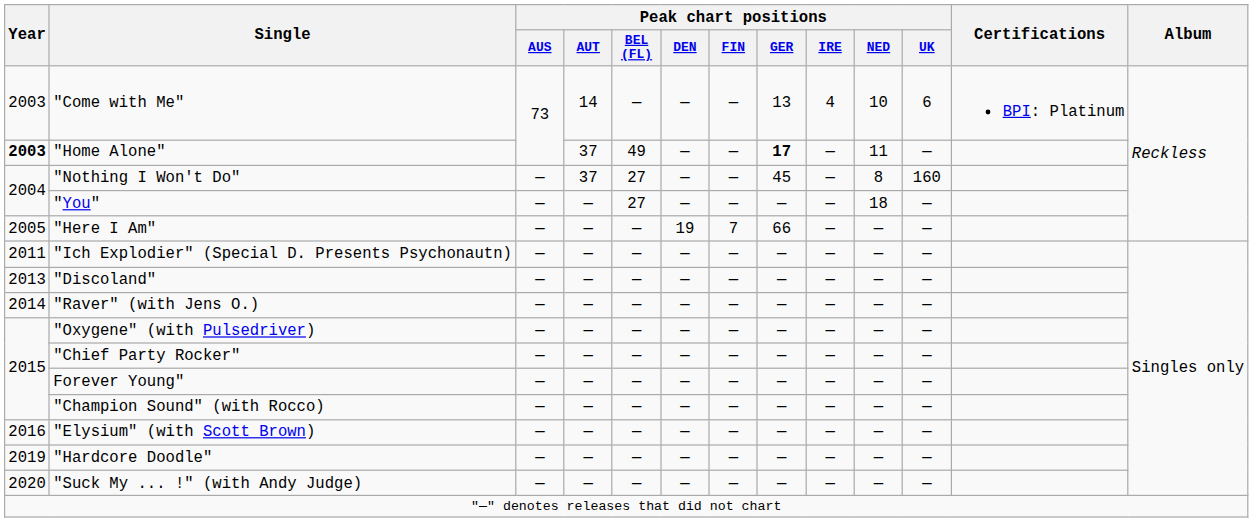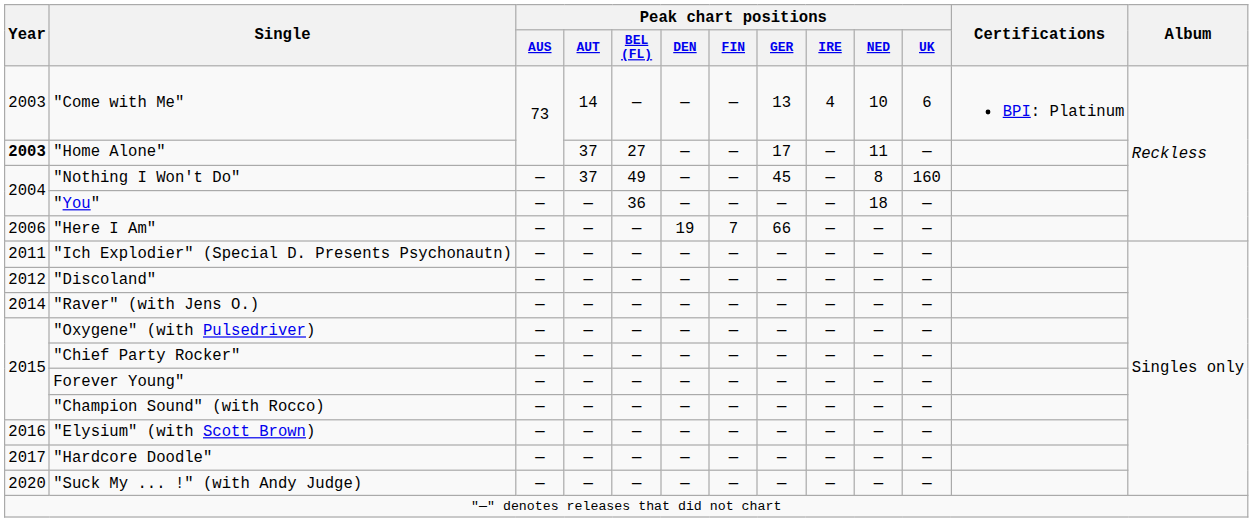"Home Alone" | Peak chart positions / BEL (FL): 49 -> 27
"Home Alone" | Peak chart positions / GER: bold -> normal
"Nothing I Won't Do" | Peak chart positions / BEL (FL): 27 -> 49
"You" | Peak chart positions / BEL (FL): 27 -> 36
"Here I Am" | Year: 2005 -> 2006
"Discoland" | Year: 2013 -> 2012
"Hardcore Doodle" | Year: 2019 -> 2017
